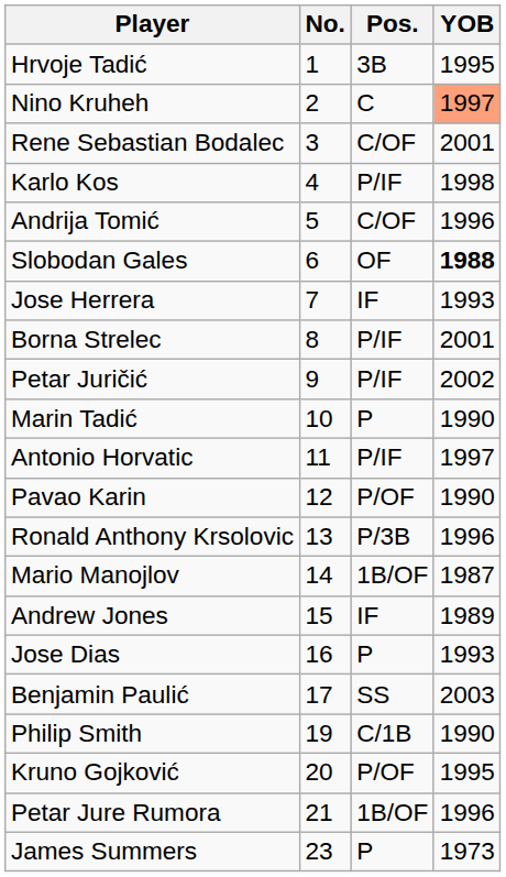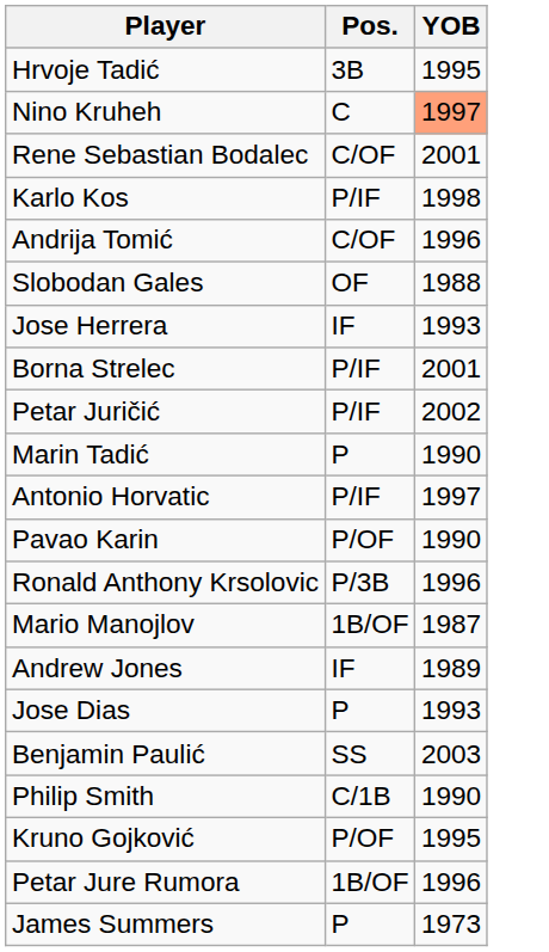- column: No. | 1 | 2 | 3 | 4 | 5 | 6 | 7 | 8 | 9 | 10 | 11 | 12 | 13 | 14 | 15 | 16 | 17 | 19 | 20 | 21 | 23
Slobodan Gales | YOB: bold -> normal
